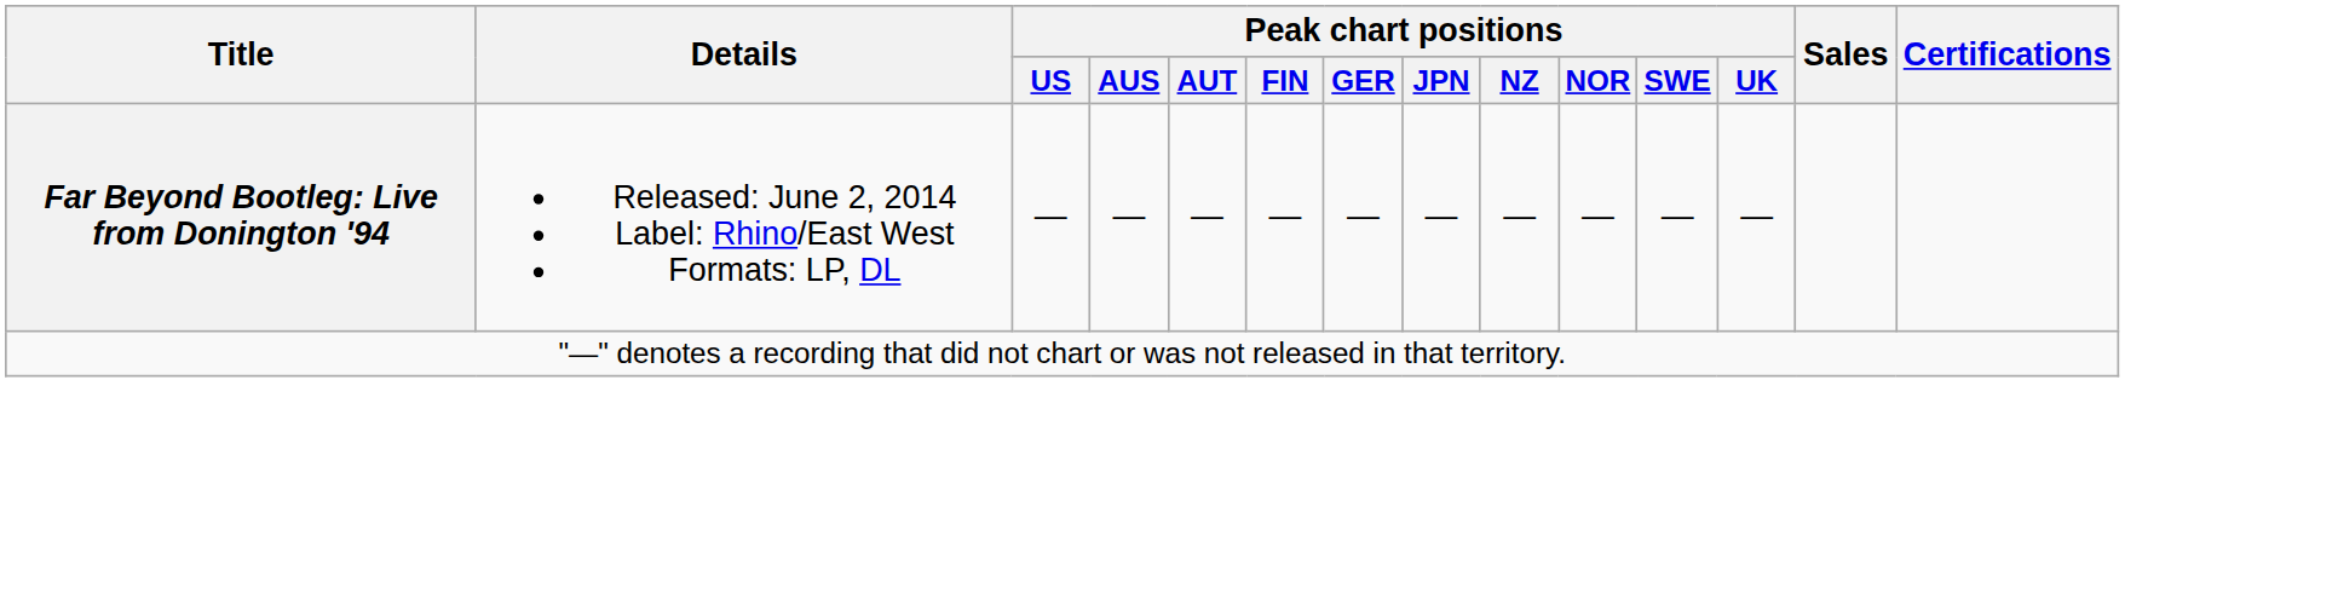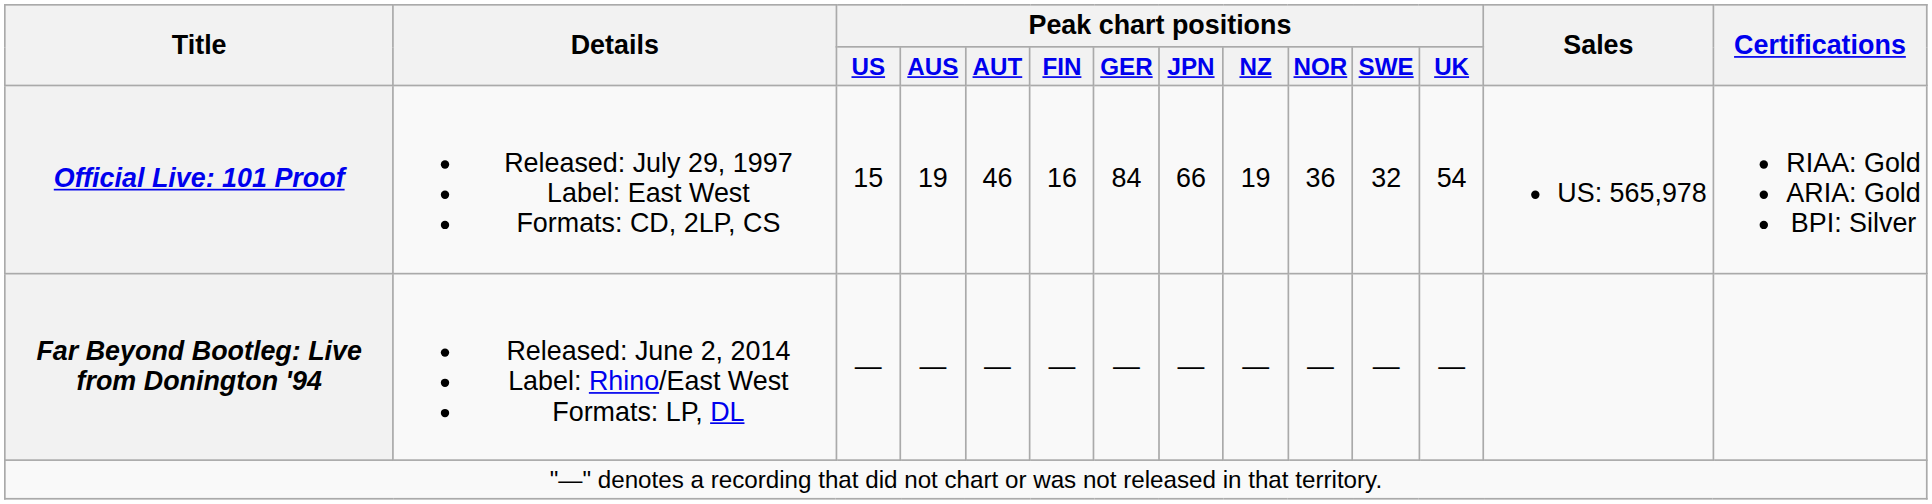+ row: Official Live: 101 Proof | Released: July 29, 1997 Label: East West Formats: CD, 2LP, CS | 15 | 19 | 46 | 16 | 84 | 66 | 19 | 36 | 32 | 54 | US: 565,978 | RIAA: Gold ARIA: Gold BPI: Silver
